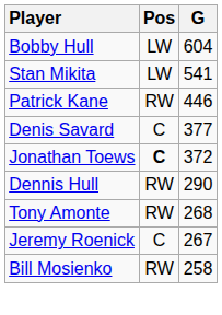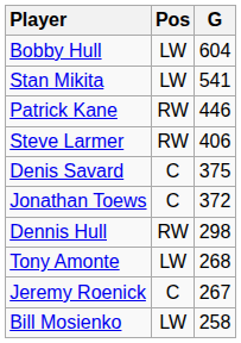+ row: Steve Larmer | RW | 406
Denis Savard | G: 377 -> 375
Jonathan Toews | Pos: bold -> normal
Dennis Hull | G: 290 -> 298
Tony Amonte | Pos: RW -> LW
Bill Mosienko | Pos: RW -> LW
